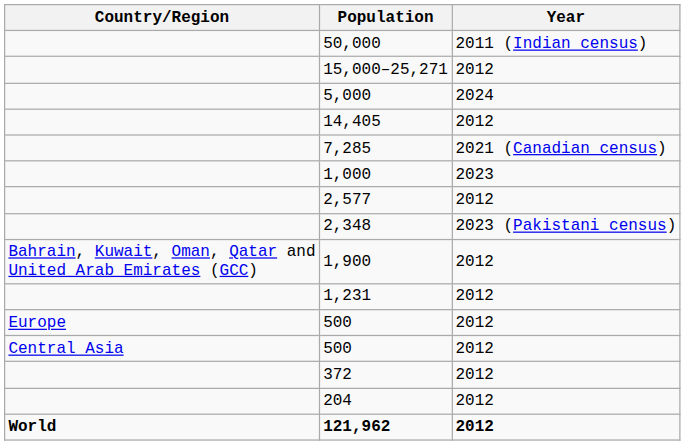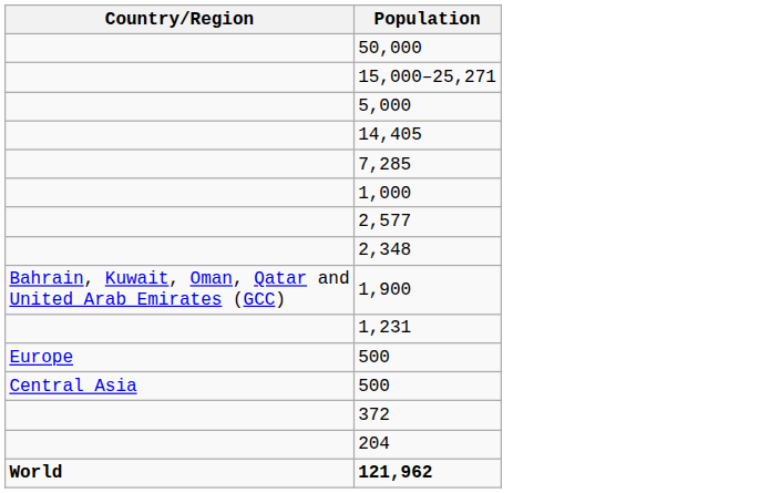- column: Year | 2011 (Indian census) | 2012 | 2024 | 2012 | 2021 (Canadian census) | 2023 | 2012 | 2023 (Pakistani census) | 2012 | 2012 | 2012 | 2012 | 2012 | 2012 | 2012
